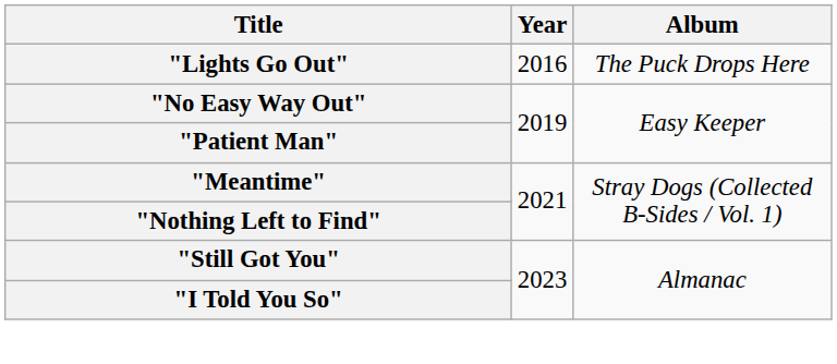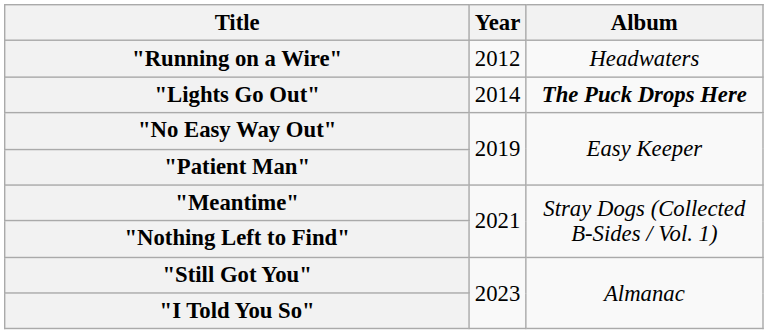+ row: "Running on a Wire" | 2012 | Headwaters
"Lights Go Out" | Year: 2016 -> 2014
"Lights Go Out" | Album: normal -> bold
